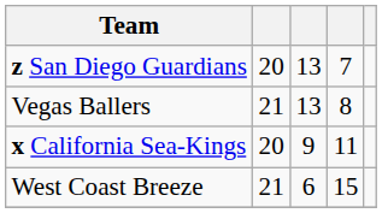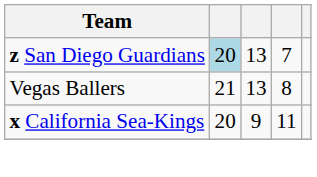z San Diego Guardians | column 2: no background -> lightblue background
- row: West Coast Breeze | 21 | 6 | 15
